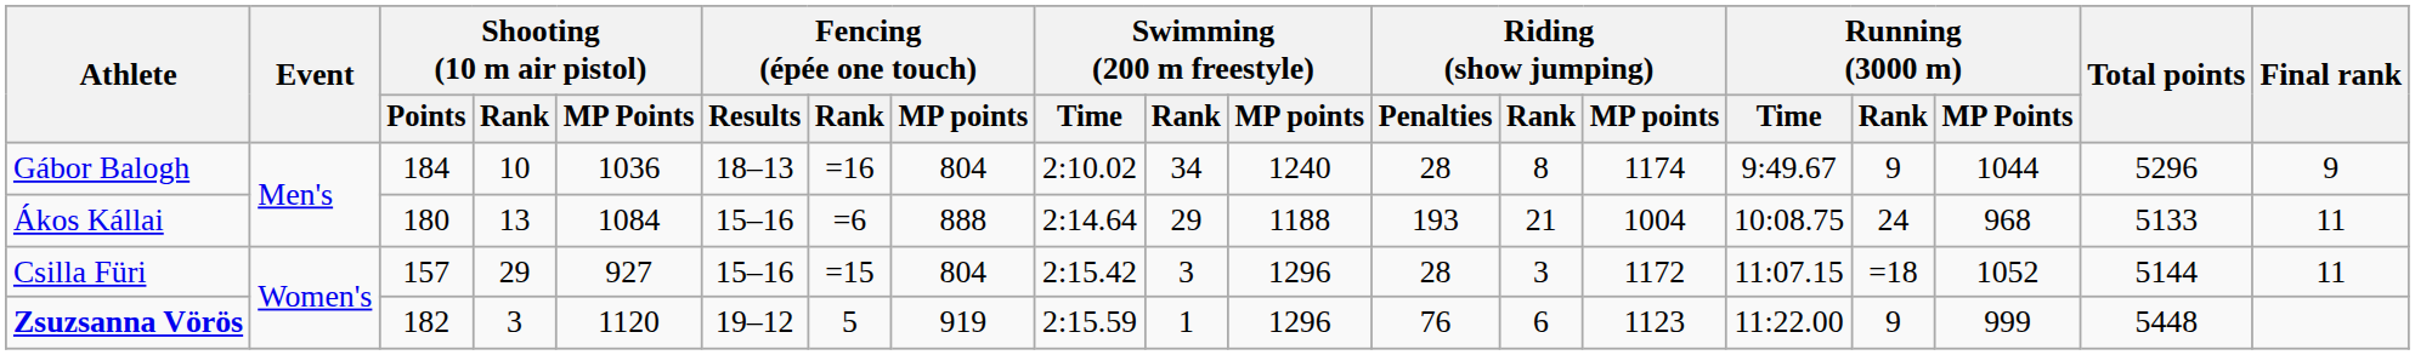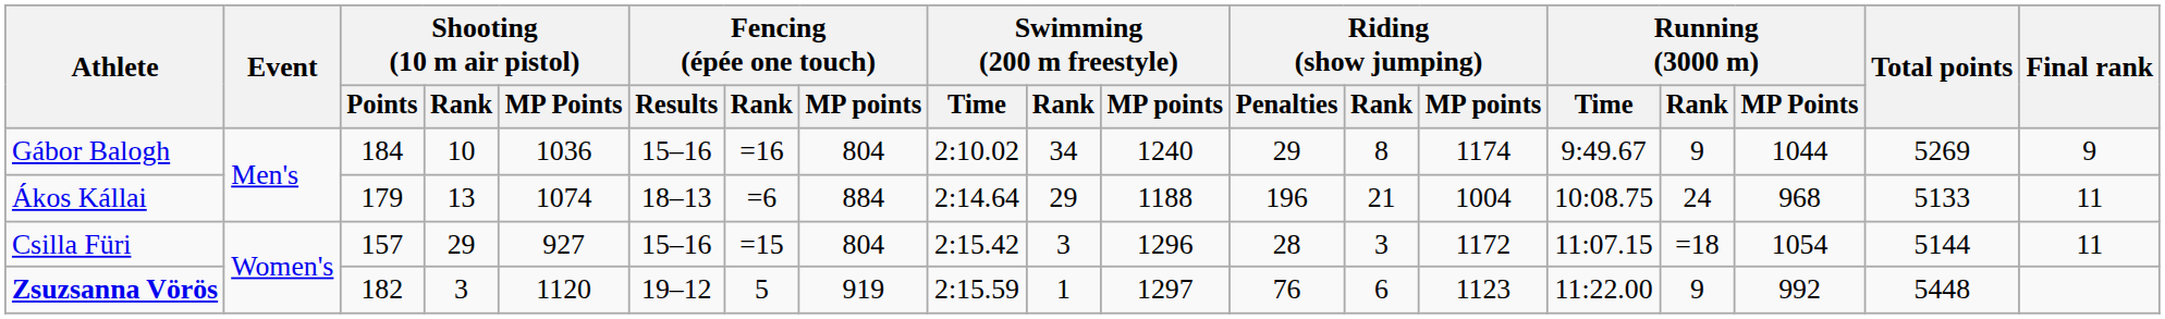Gábor Balogh | Fencing (épée one touch) / Results: 18–13 -> 15–16
Gábor Balogh | Riding (show jumping) / Penalties: 28 -> 29
Gábor Balogh | Total points: 5296 -> 5269
Ákos Kállai | Shooting (10 m air pistol) / Points: 180 -> 179
Ákos Kállai | Shooting (10 m air pistol) / MP Points: 1084 -> 1074
Ákos Kállai | Fencing (épée one touch) / Results: 15–16 -> 18–13
Ákos Kállai | Fencing (épée one touch) / MP points: 888 -> 884
Ákos Kállai | Riding (show jumping) / Penalties: 193 -> 196
Csilla Füri | Running (3000 m) / MP Points: 1052 -> 1054
Zsuzsanna Vörös | Swimming (200 m freestyle) / MP points: 1296 -> 1297
Zsuzsanna Vörös | Running (3000 m) / MP Points: 999 -> 992
